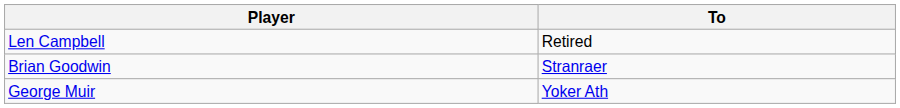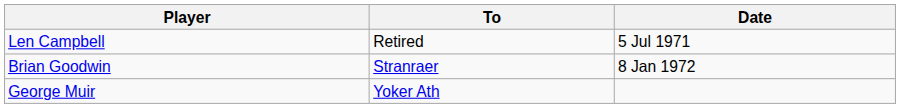+ column: Date | 5 Jul 1971 | 8 Jan 1972
